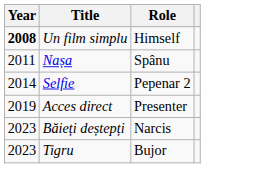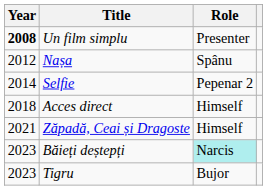Un film simplu | Role: Himself -> Presenter
Nașa | Year: 2011 -> 2012
Acces direct | Year: 2019 -> 2018
Acces direct | Role: Presenter -> Himself
+ row: 2021 | Zăpadă, Ceai și Dragoste | Himself
Băieți deștepți | Role: no background -> paleturquoise background
